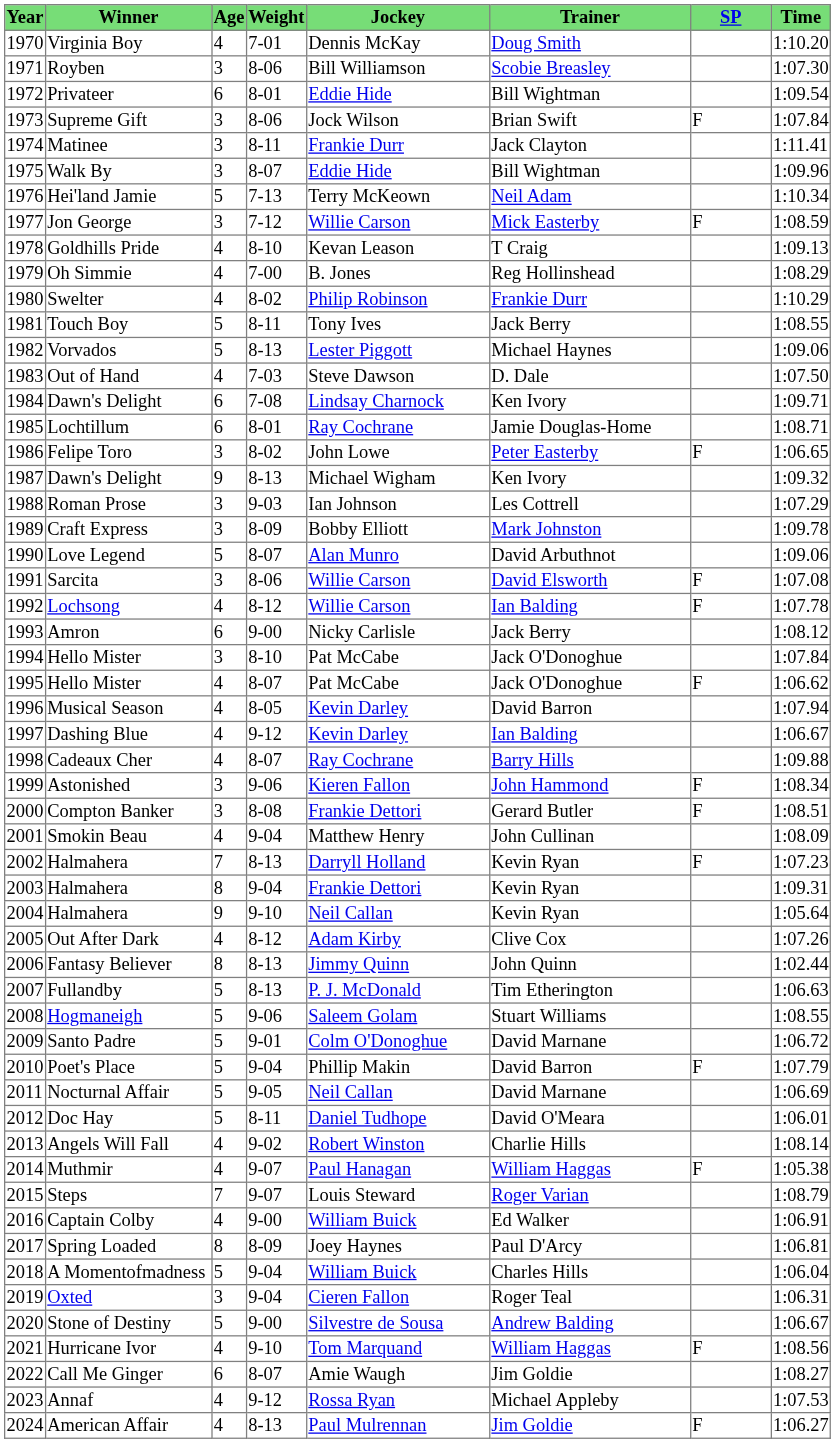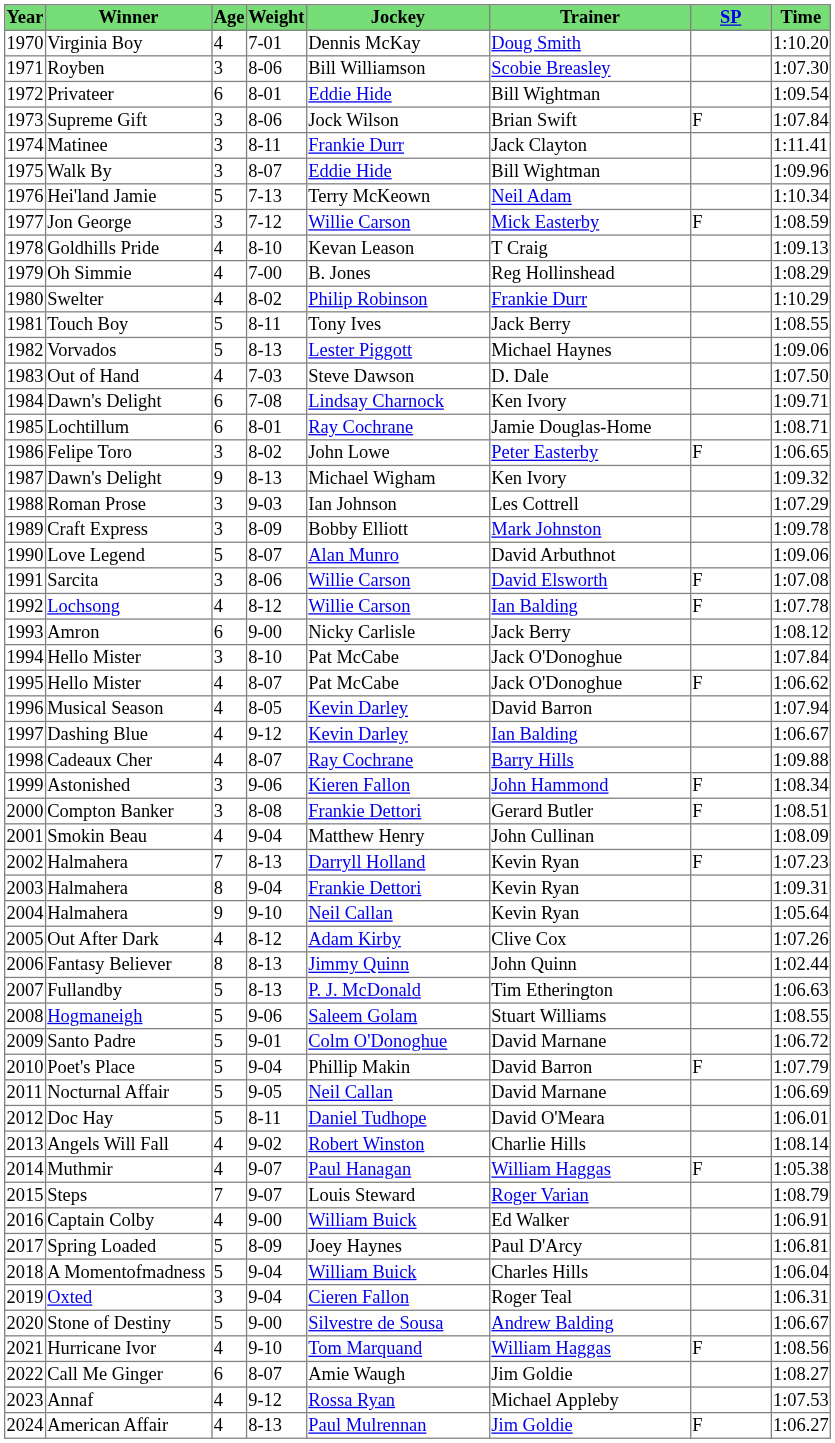Spring Loaded | Age: 8 -> 5
